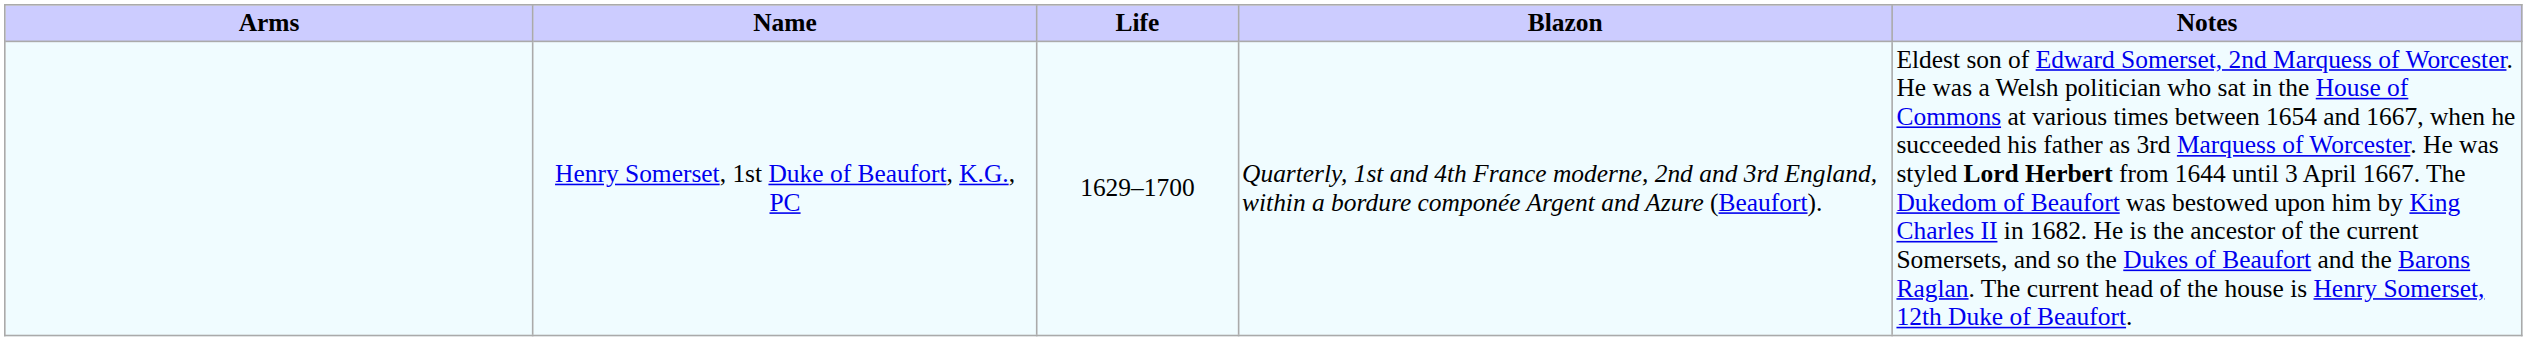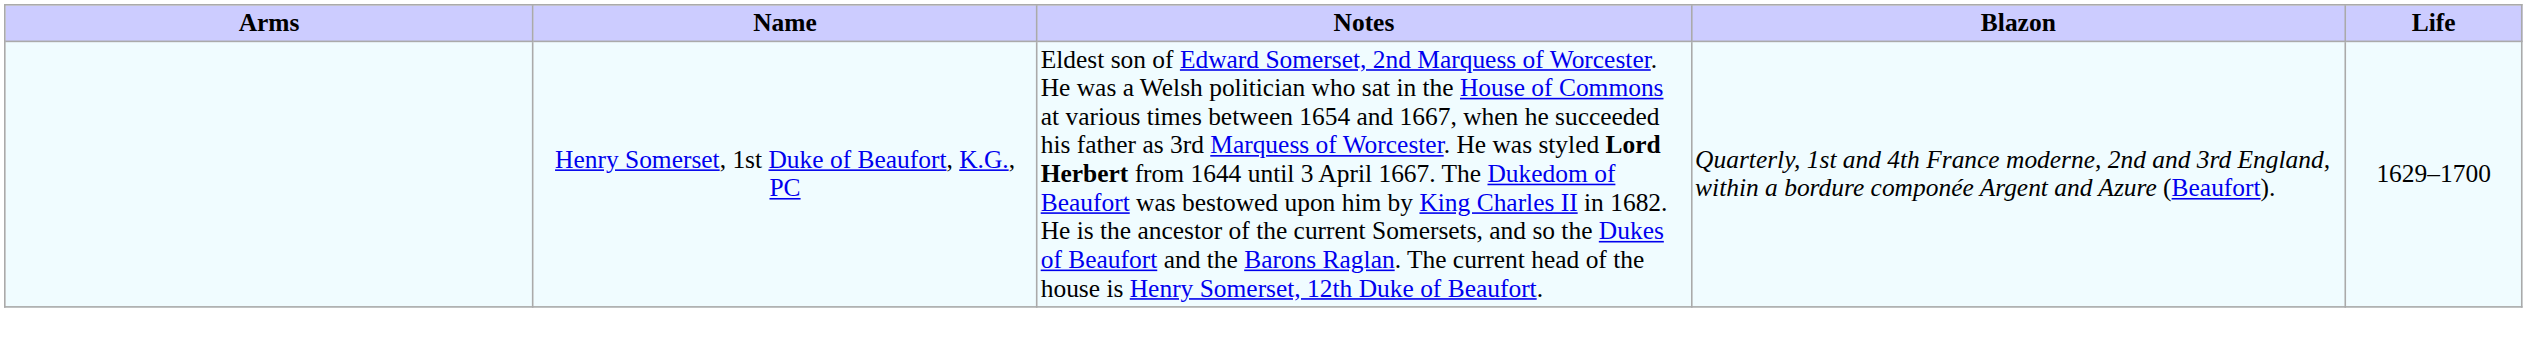columns swapped: Life <-> Notes
